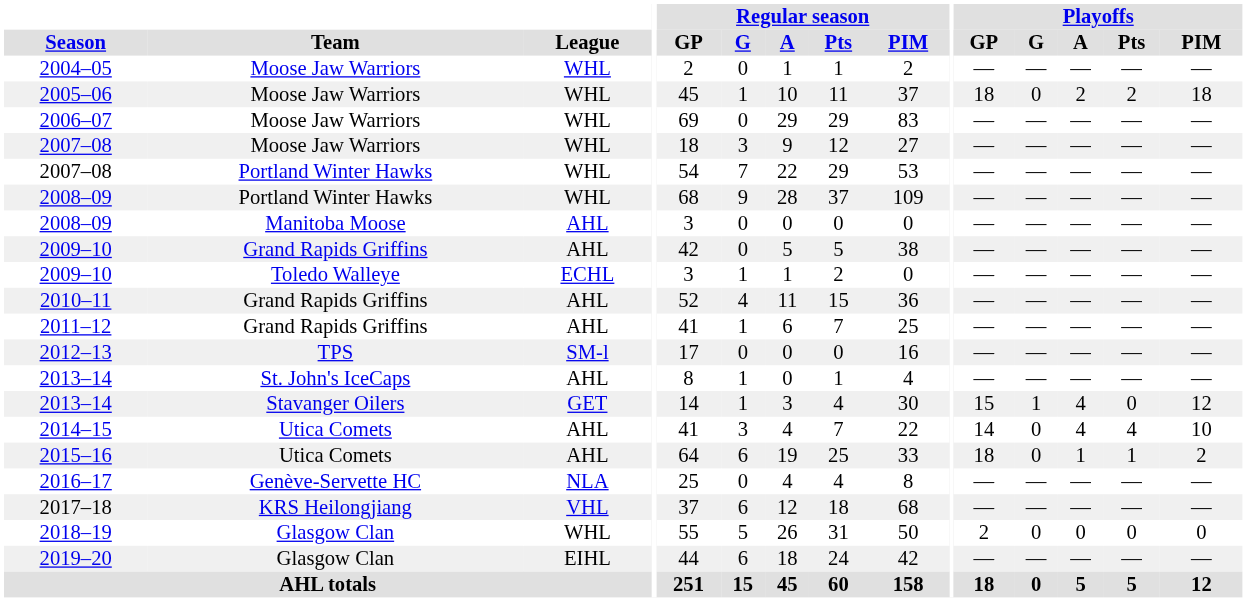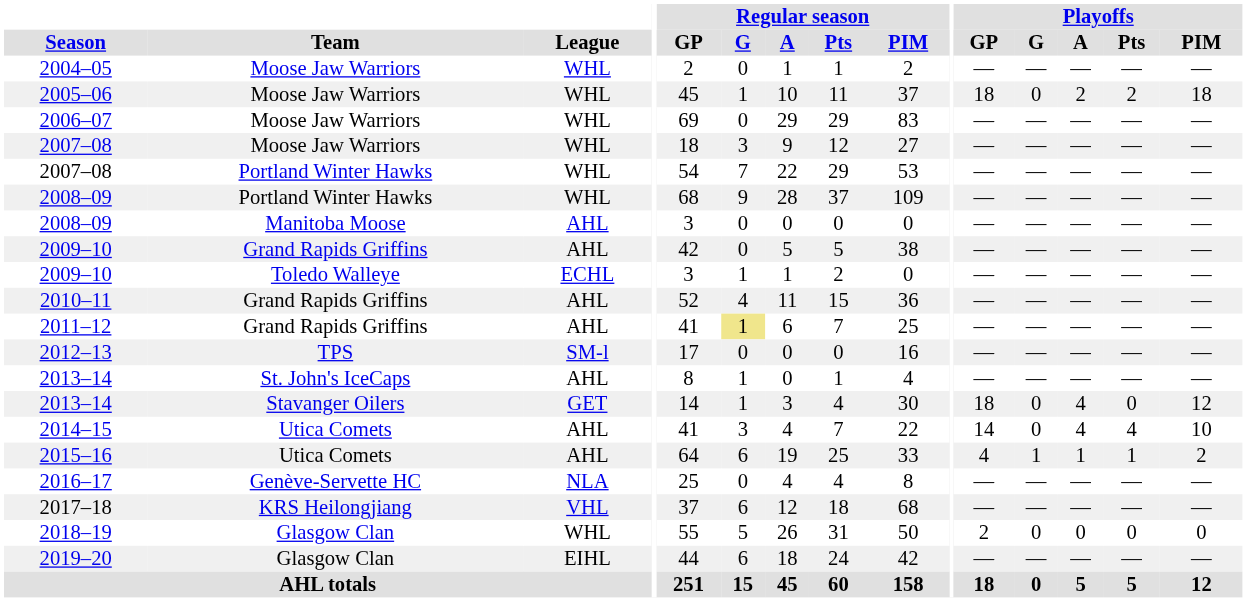2011–12 | Regular season / G: no background -> khaki background
2013–14 / Stavanger Oilers | Playoffs / GP: 15 -> 18
2013–14 / Stavanger Oilers | Playoffs / G: 1 -> 0
2015–16 | Playoffs / GP: 18 -> 4
2015–16 | Playoffs / G: 0 -> 1
